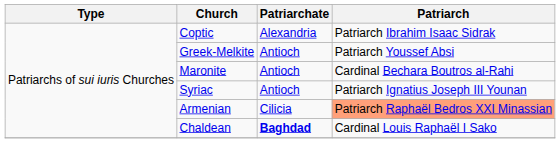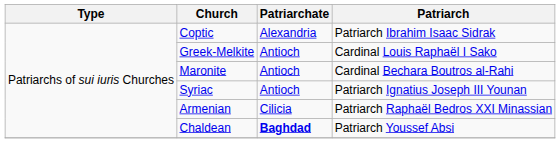Greek-Melkite | Patriarch: Patriarch Youssef Absi -> Cardinal Louis Raphaël I Sako
Armenian | Patriarch: lightsalmon background -> no background
Chaldean | Patriarch: Cardinal Louis Raphaël I Sako -> Patriarch Youssef Absi
